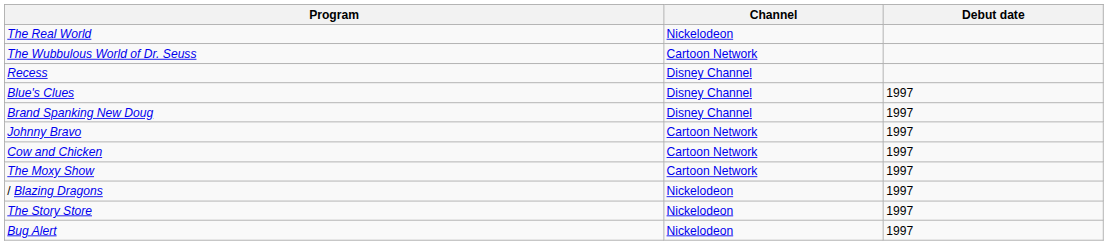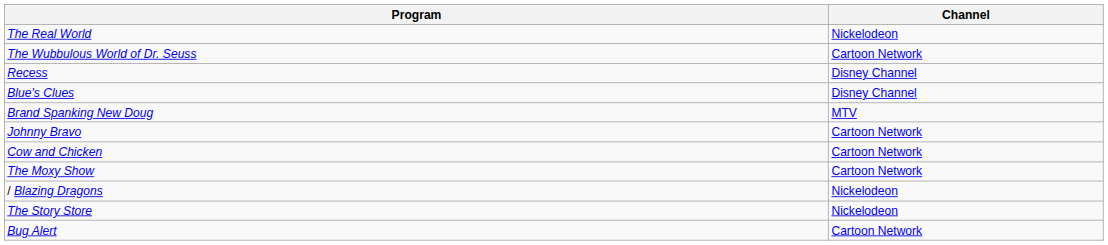- column: Debut date | 1997 | 1997 | 1997 | 1997 | 1997 | 1997 | 1997 | 1997
Brand Spanking New Doug | Channel: Disney Channel -> MTV
Bug Alert | Channel: Nickelodeon -> Cartoon Network
